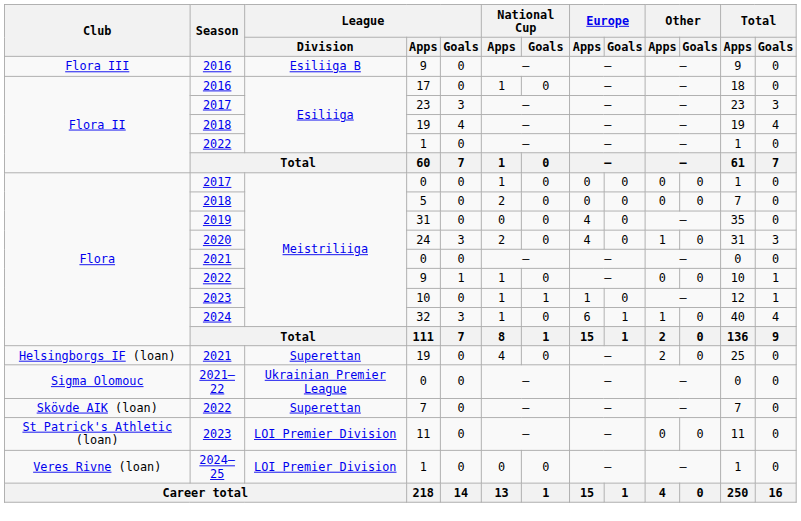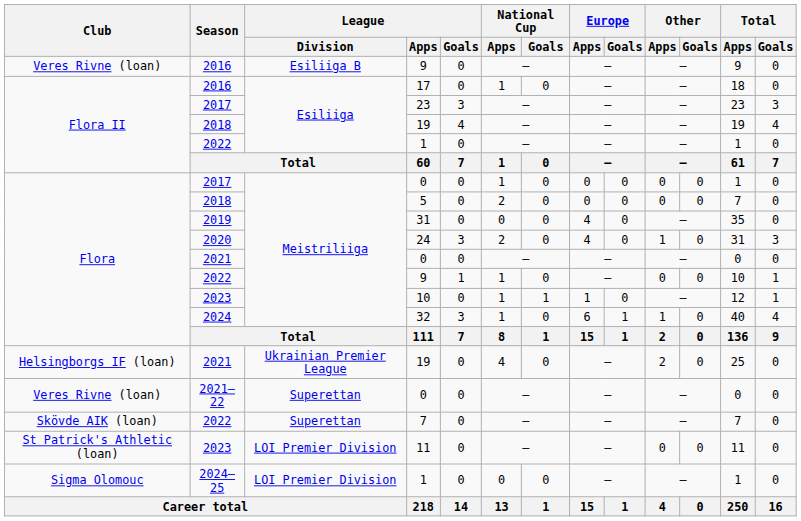2016 / 9 | Club: Flora III -> Veres Rivne (loan)
2021 / 19 | League / Division: Superettan -> Ukrainian Premier League
2021–22 / 0 | Club: Sigma Olomouc -> Veres Rivne (loan)
2021–22 / 0 | League / Division: Ukrainian Premier League -> Superettan
2024–25 / 1 | Club: Veres Rivne (loan) -> Sigma Olomouc
